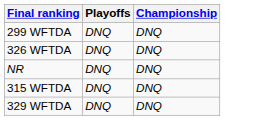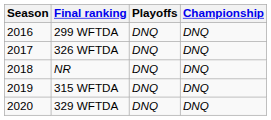+ column: Season | 2016 | 2017 | 2018 | 2019 | 2020
